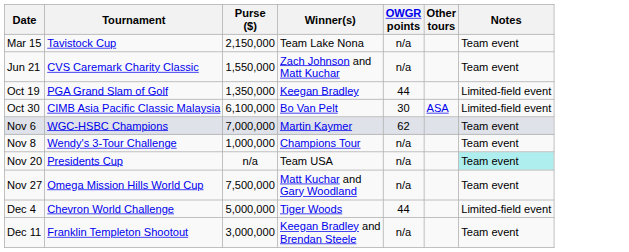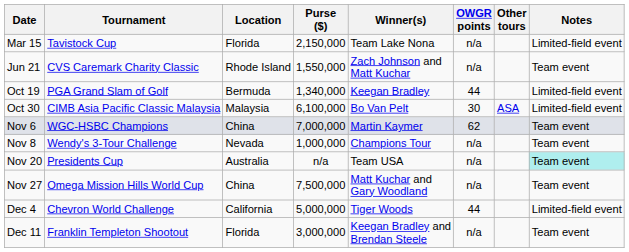+ column: Location | Florida | Rhode Island | Bermuda | Malaysia | China | Nevada | Australia | China | California | Florida
Mar 15 | Notes: Team event -> Limited-field event
Oct 19 | Purse ($): 1,350,000 -> 1,340,000
